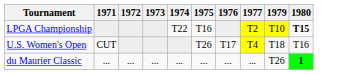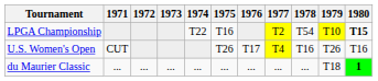+ column: 1978 | T54 | T16 | ...
U.S. Women's Open | 1979: T18 -> T26
du Maurier Classic | 1979: T26 -> T18
